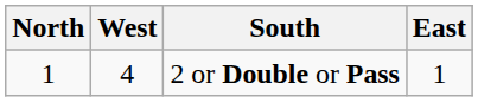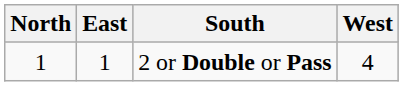columns swapped: East <-> West
